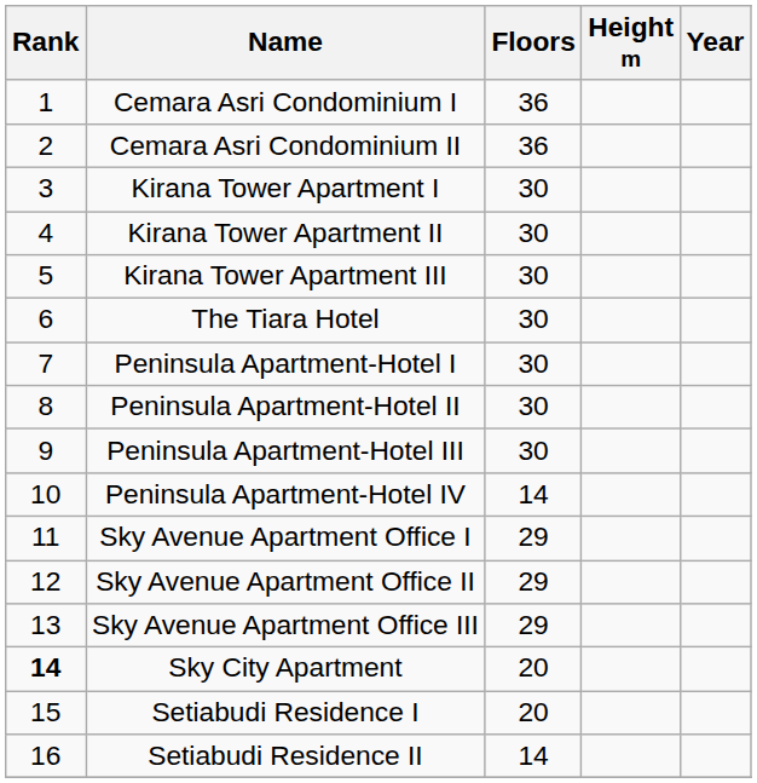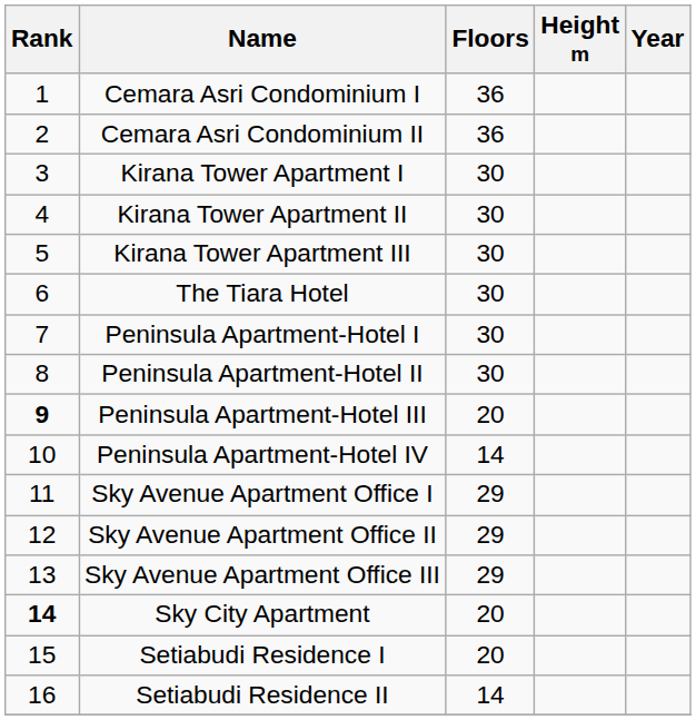Peninsula Apartment-Hotel III | Rank: normal -> bold
Peninsula Apartment-Hotel III | Floors: 30 -> 20
